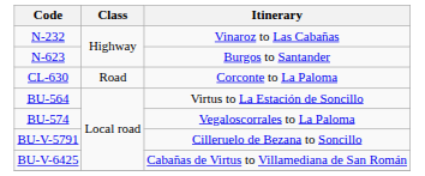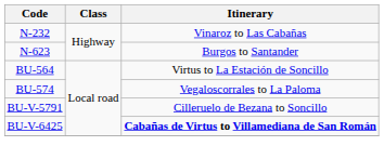- row: CL-630 | Road | Corconte to La Paloma
BU-V-6425 | Itinerary: normal -> bold
